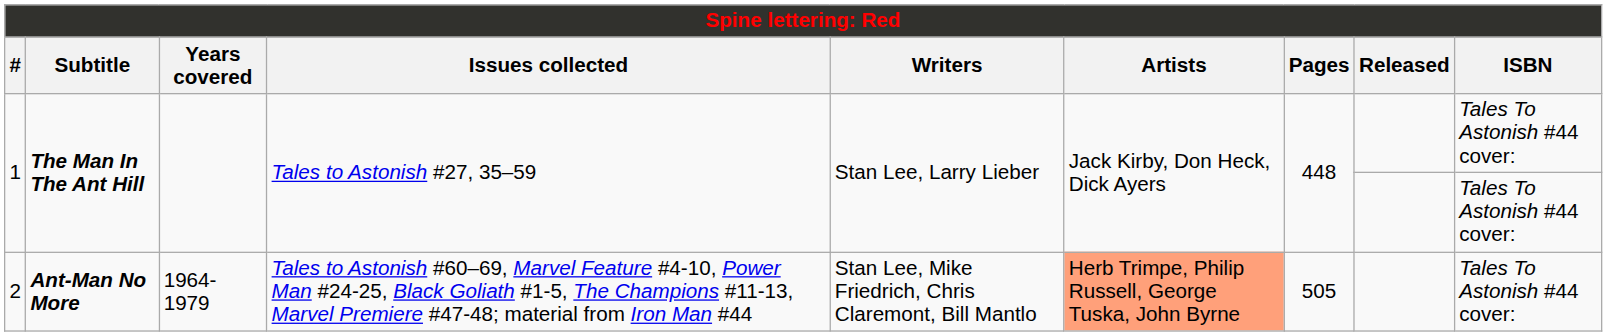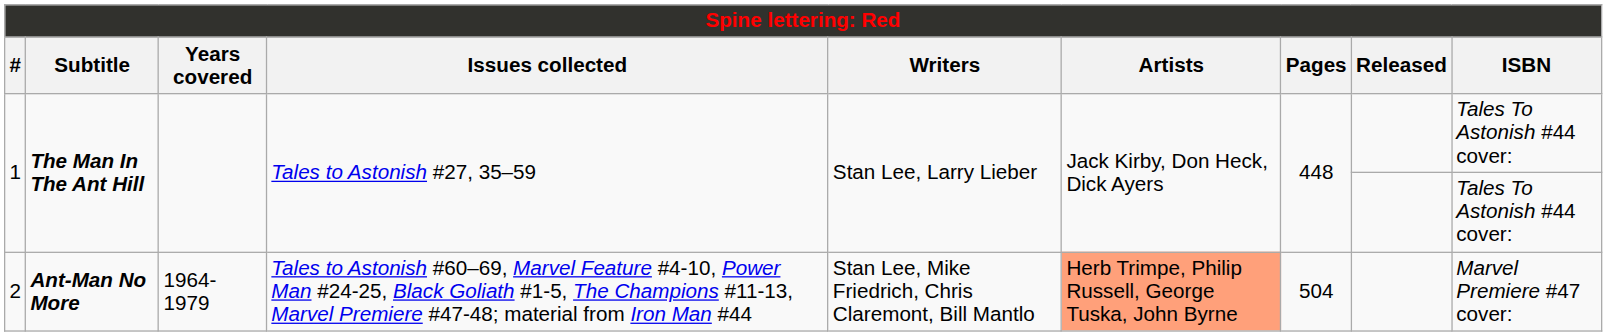2 | Pages: 505 -> 504
2 | ISBN: Tales To Astonish #44 cover: -> Marvel Premiere #47 cover:
